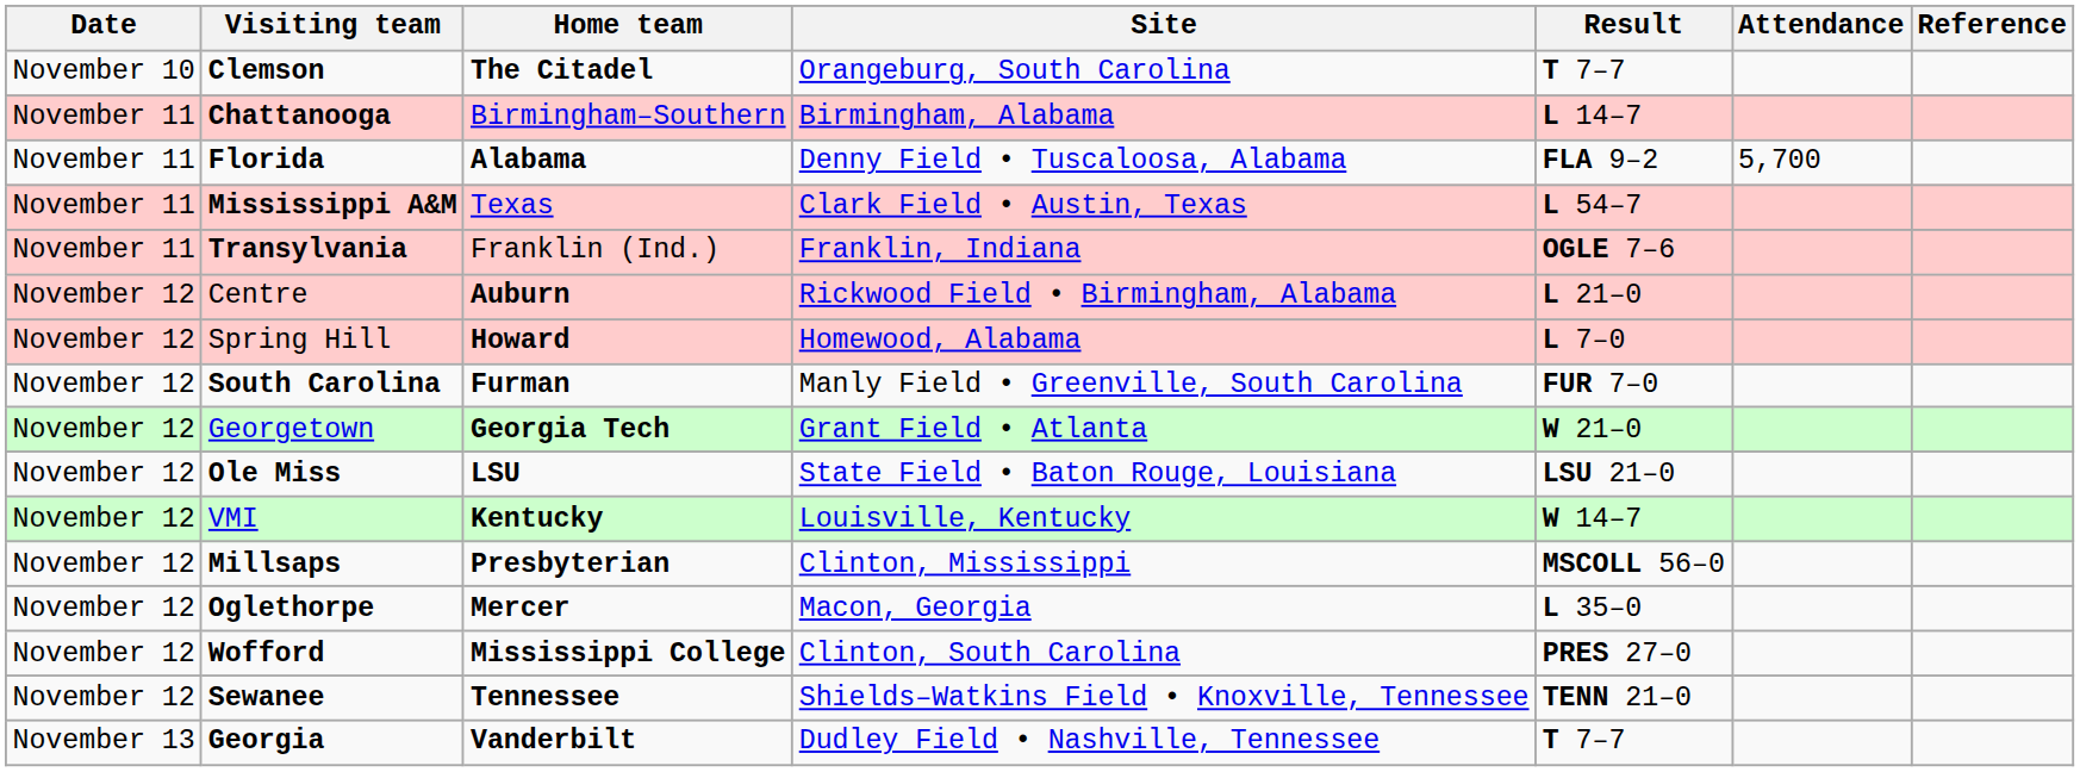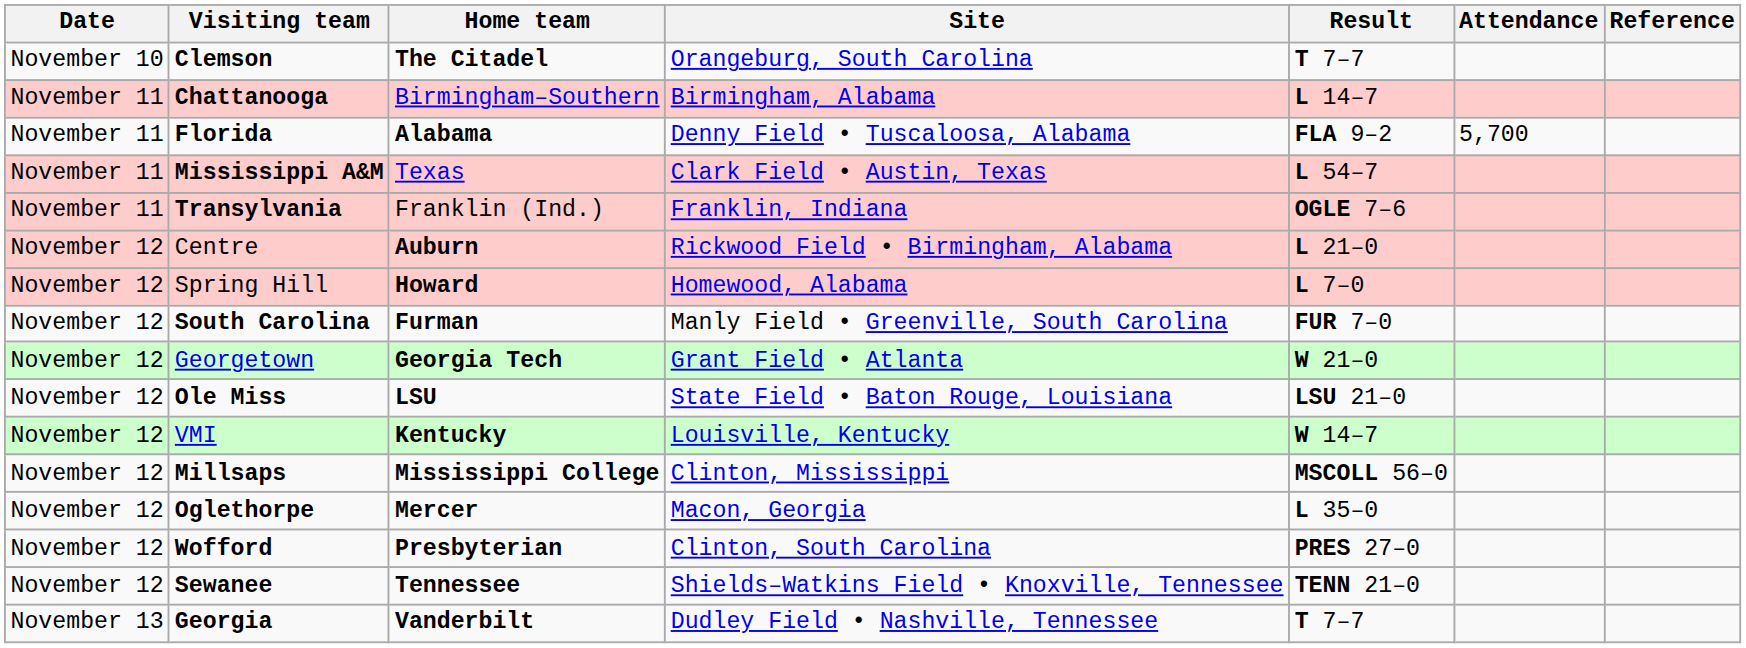Millsaps | Home team: Presbyterian -> Mississippi College
Wofford | Home team: Mississippi College -> Presbyterian
